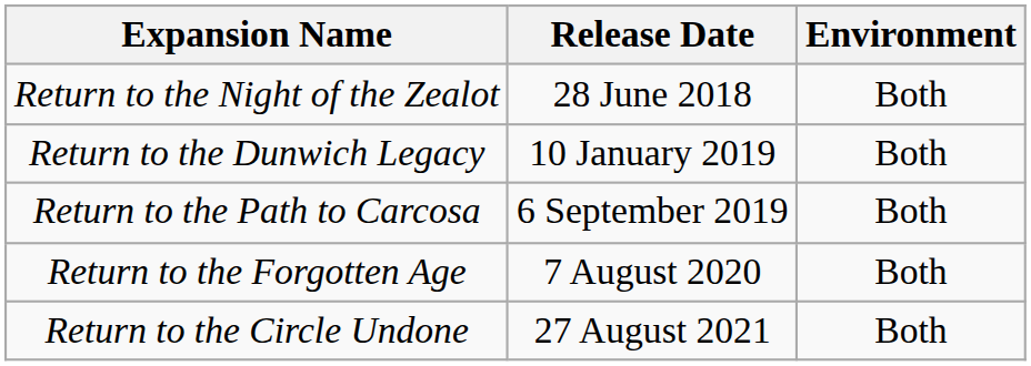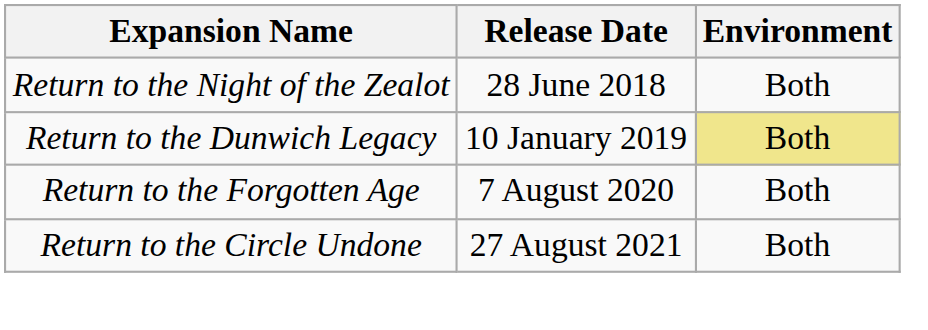Return to the Dunwich Legacy | Environment: no background -> khaki background
- row: Return to the Path to Carcosa | 6 September 2019 | Both
